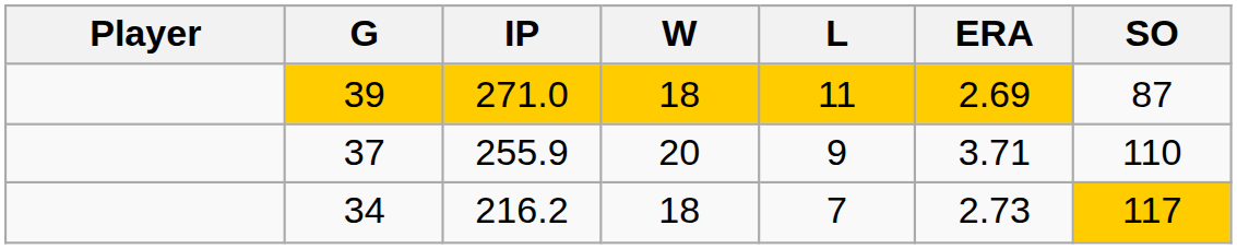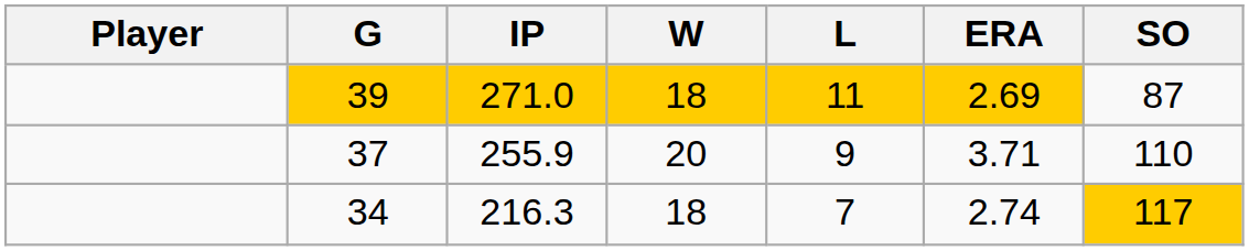34 | IP: 216.2 -> 216.3
34 | ERA: 2.73 -> 2.74
